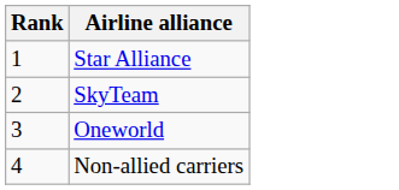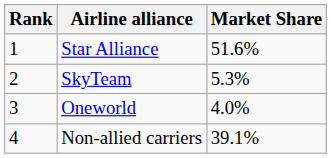+ column: Market Share | 51.6% | 5.3% | 4.0% | 39.1%
